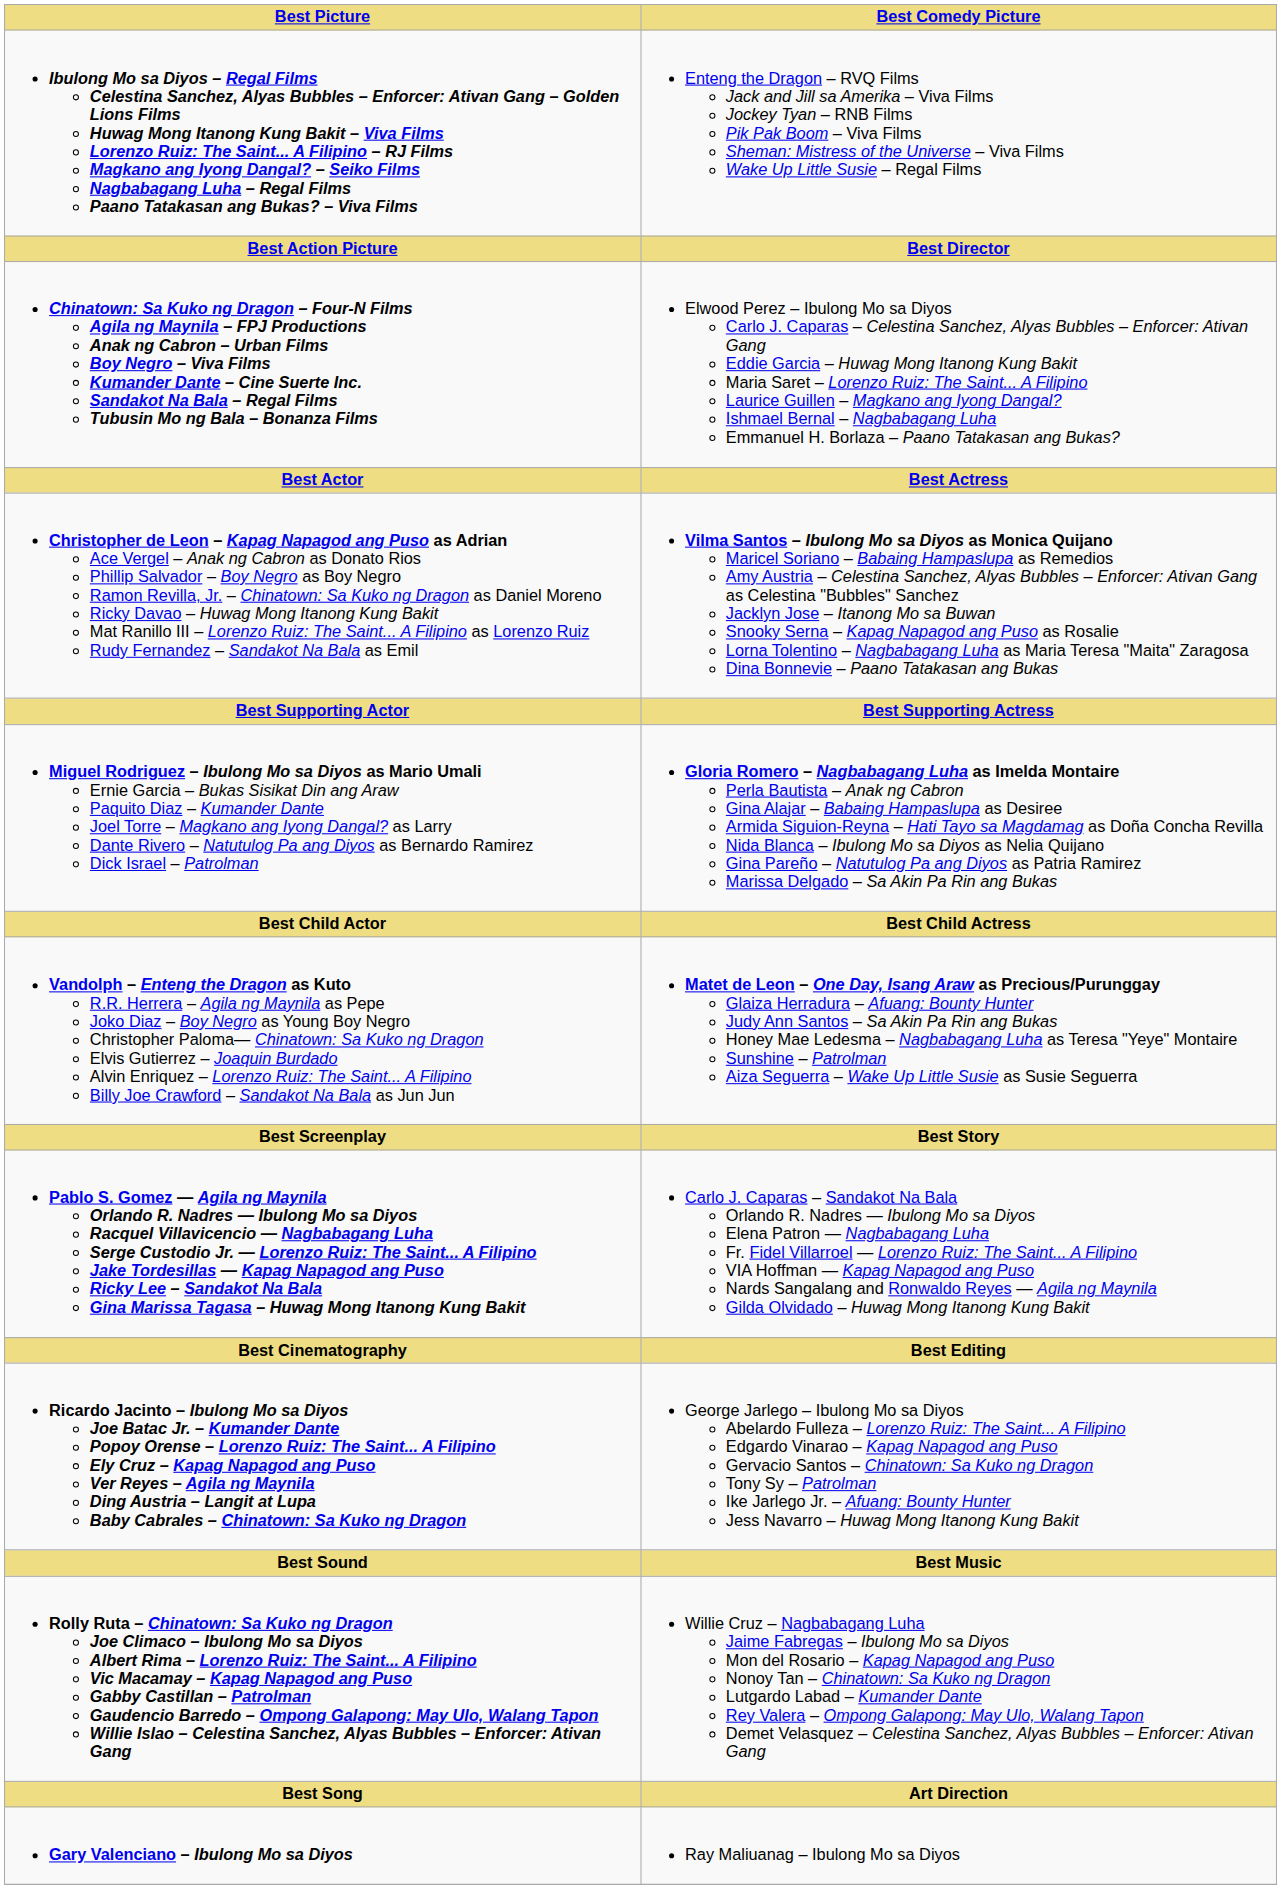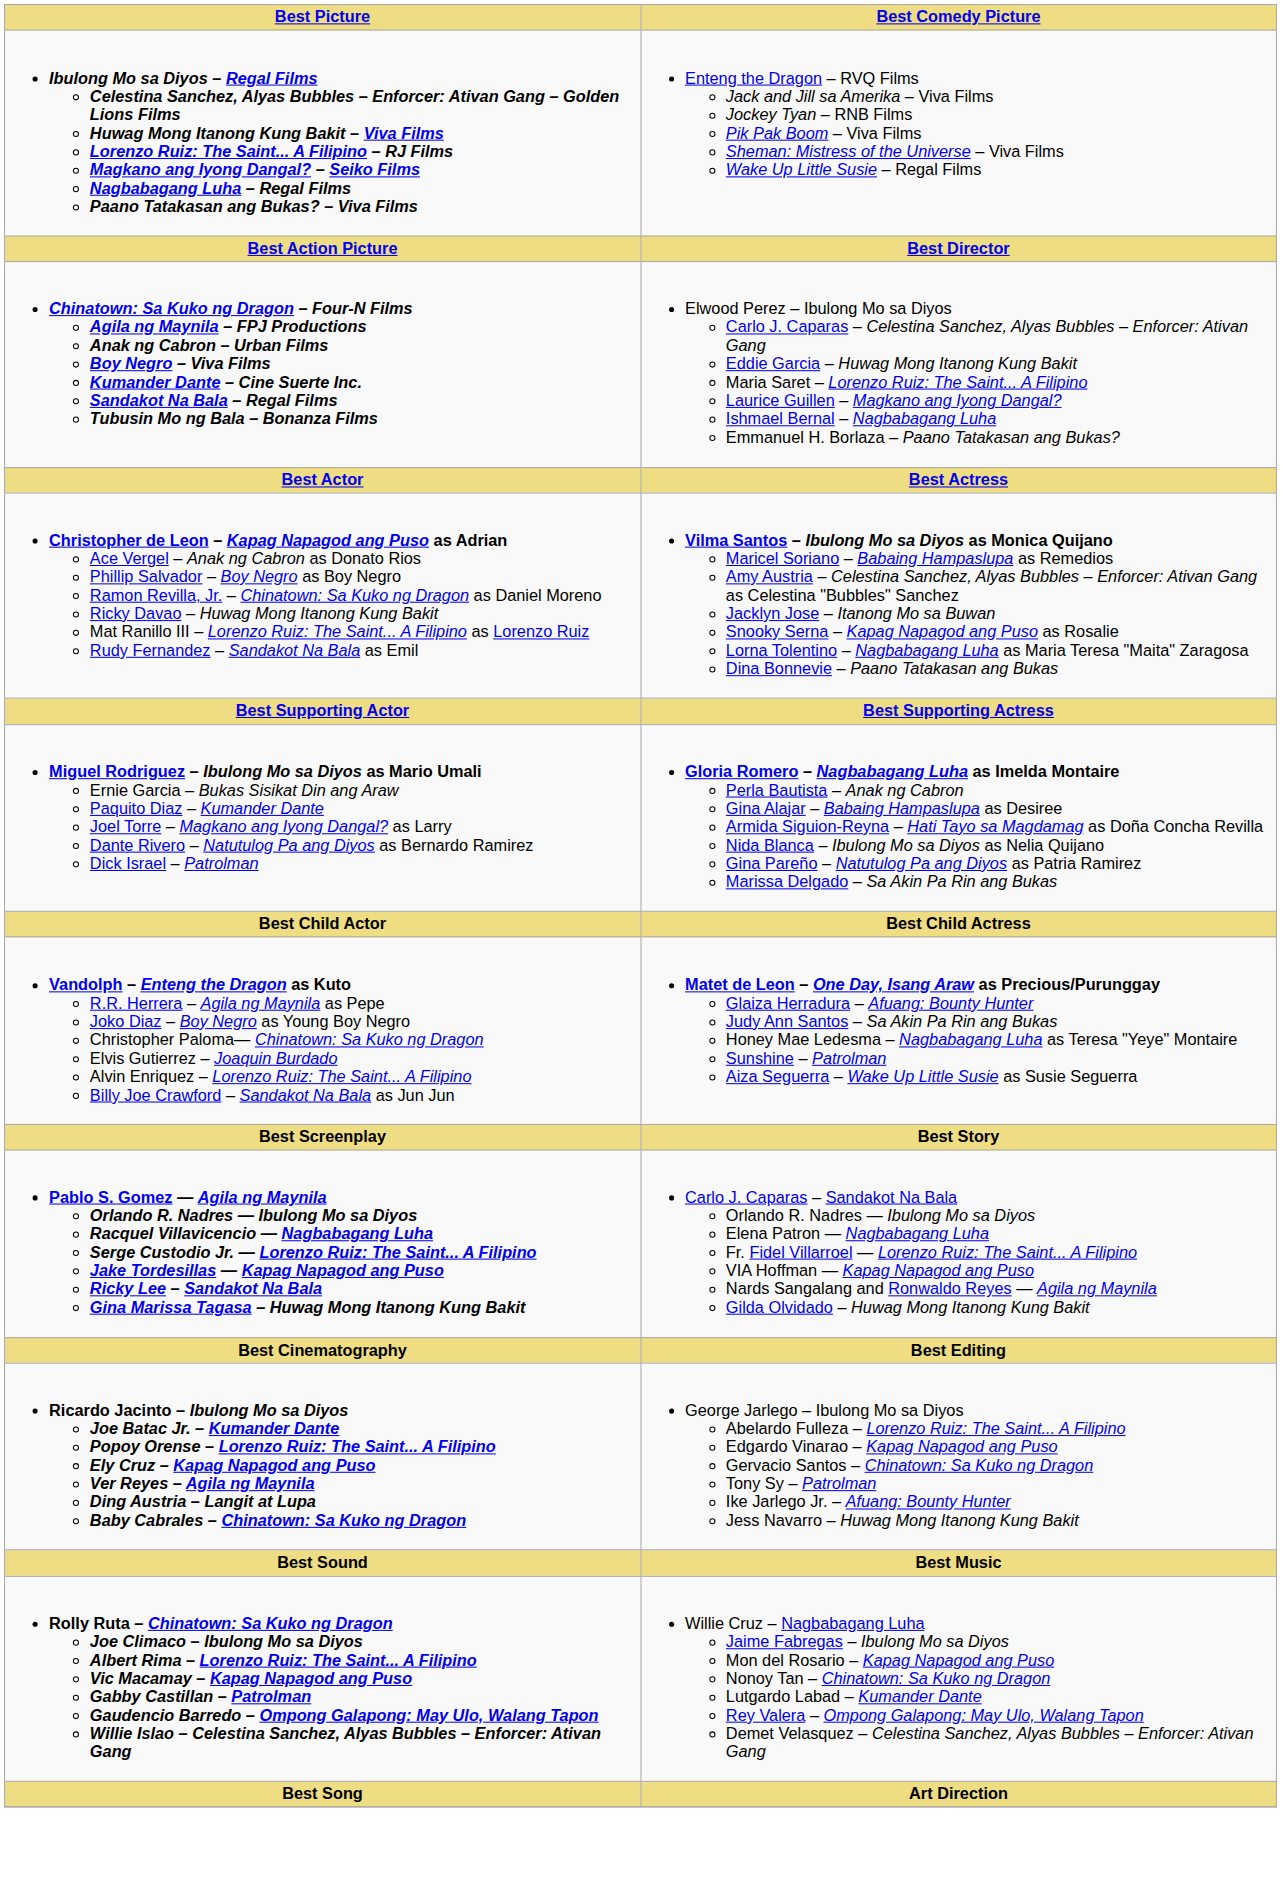- row: Gary Valenciano – Ibulong Mo sa Diyos | Ray Maliuanag – Ibulong Mo sa Diyos
